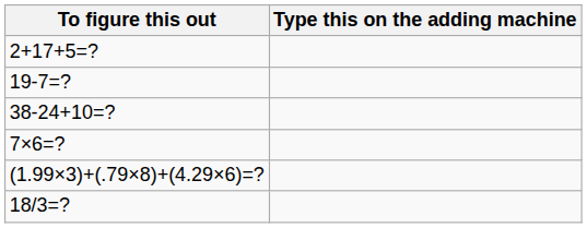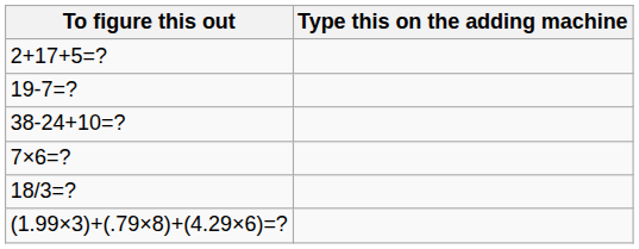rows swapped: 18/3=? <-> (1.99×3)+(.79×8)+(4.29×6)=?
